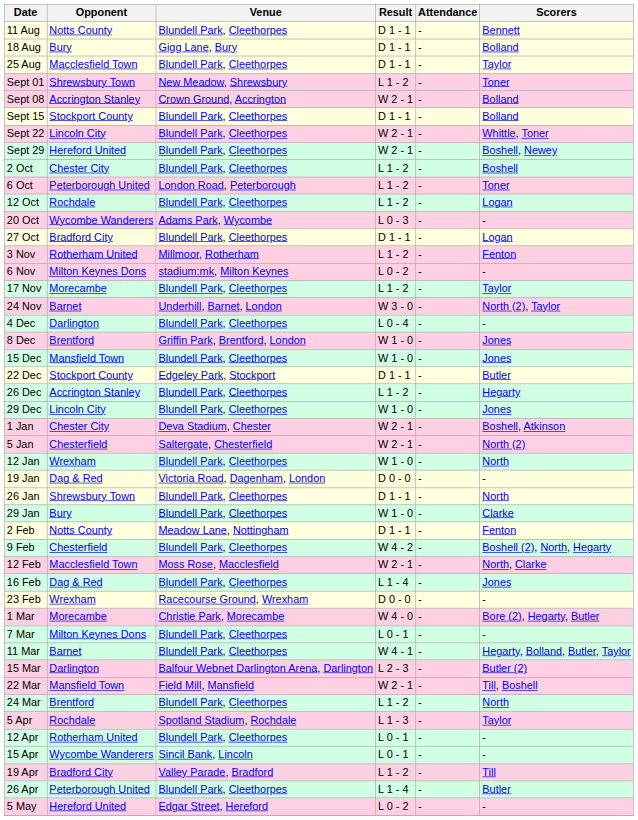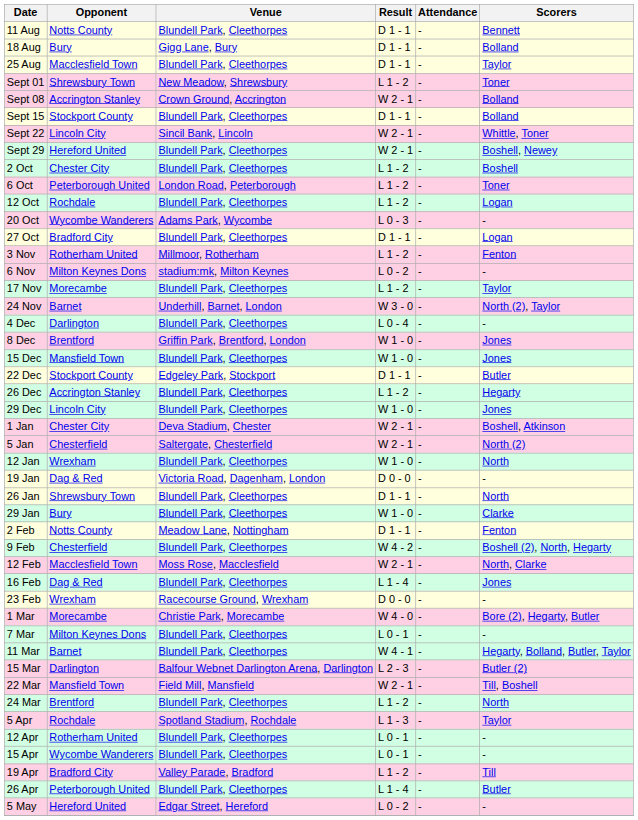Sept 22 | Venue: Blundell Park, Cleethorpes -> Sincil Bank, Lincoln
15 Apr | Venue: Sincil Bank, Lincoln -> Blundell Park, Cleethorpes
